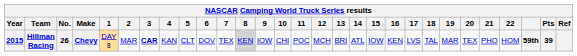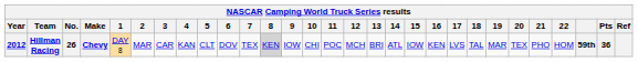Hillman Racing | Year: 2015 -> 2012
Hillman Racing | 3: bold -> normal
Hillman Racing | Pts: 39 -> 36
